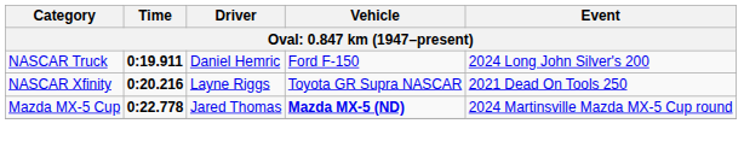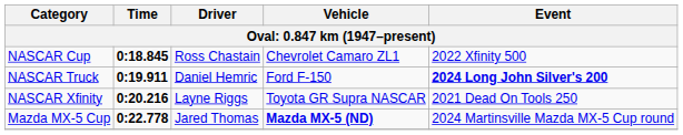+ row: NASCAR Cup | 0:18.845 | Ross Chastain | Chevrolet Camaro ZL1 | 2022 Xfinity 500
NASCAR Truck | Event: normal -> bold
